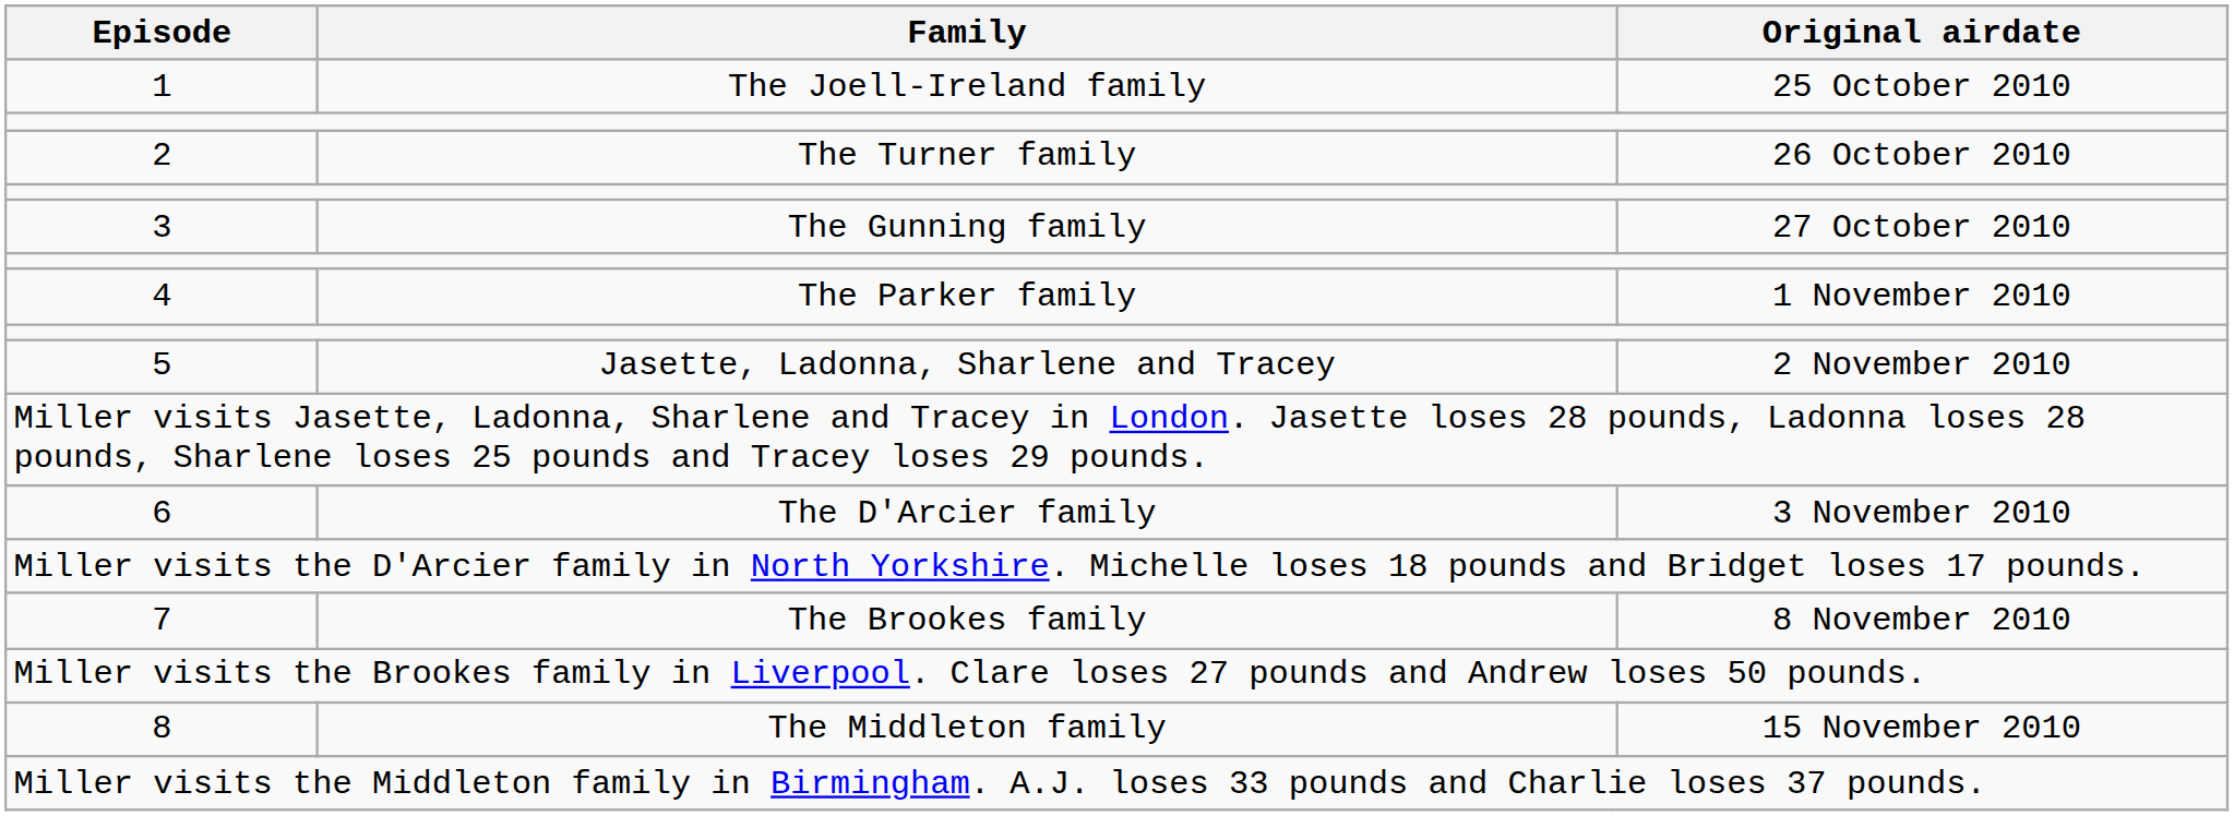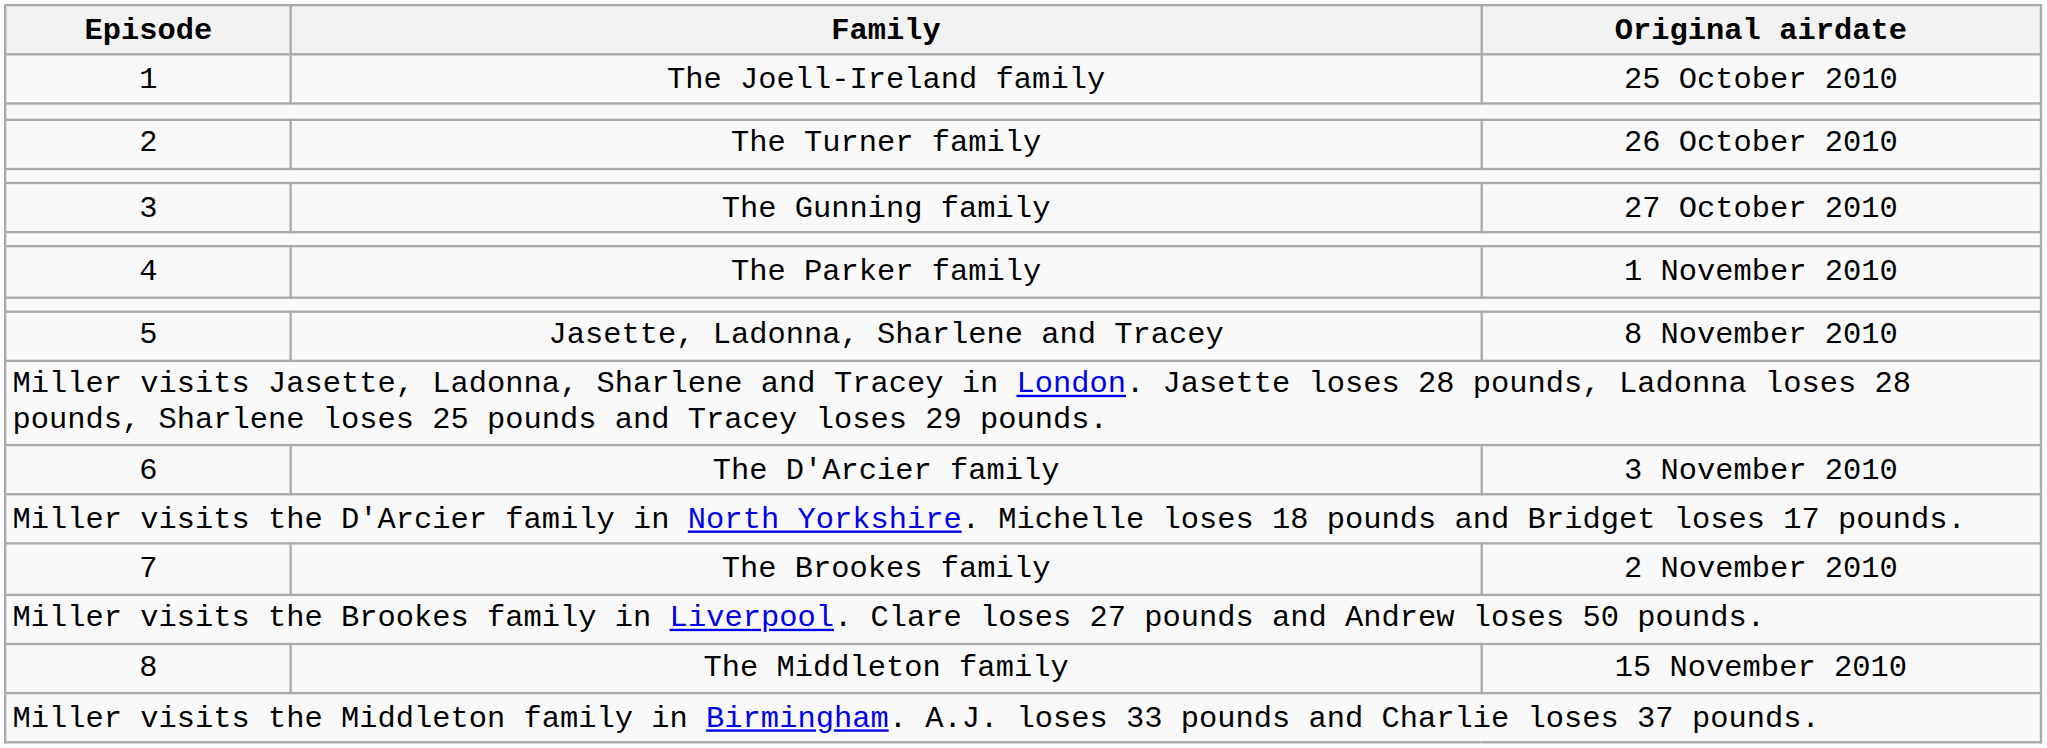5 | Original airdate: 2 November 2010 -> 8 November 2010
7 | Original airdate: 8 November 2010 -> 2 November 2010
